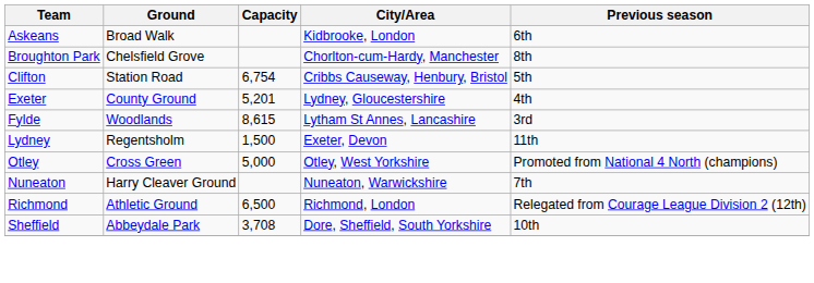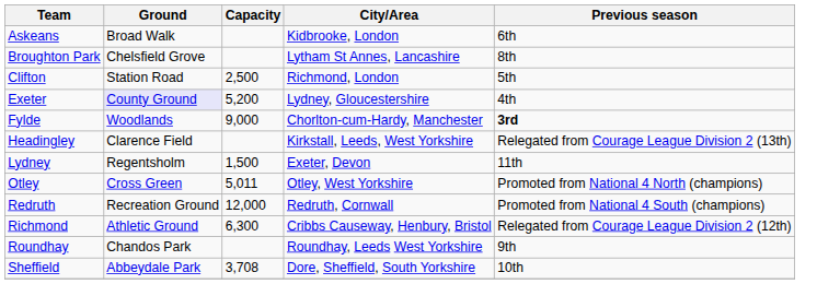Broughton Park | City/Area: Chorlton-cum-Hardy, Manchester -> Lytham St Annes, Lancashire
Clifton | Capacity: 6,754 -> 2,500
Clifton | City/Area: Cribbs Causeway, Henbury, Bristol -> Richmond, London
Exeter | Ground: no background -> lavender background
Exeter | Capacity: 5,201 -> 5,200
Fylde | Capacity: 8,615 -> 9,000
Fylde | City/Area: Lytham St Annes, Lancashire -> Chorlton-cum-Hardy, Manchester
Fylde | Previous season: normal -> bold
+ row: Headingley | Clarence Field | Kirkstall, Leeds, West Yorkshire | Relegated from Courage League Division 2 (13th)
Otley | Capacity: 5,000 -> 5,011
- row: Nuneaton | Harry Cleaver Ground | Nuneaton, Warwickshire | 7th
+ row: Redruth | Recreation Ground | 12,000 | Redruth, Cornwall | Promoted from National 4 South (champions)
Richmond | Capacity: 6,500 -> 6,300
Richmond | City/Area: Richmond, London -> Cribbs Causeway, Henbury, Bristol
+ row: Roundhay | Chandos Park | Roundhay, Leeds West Yorkshire | 9th
